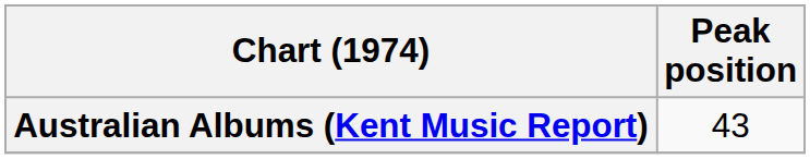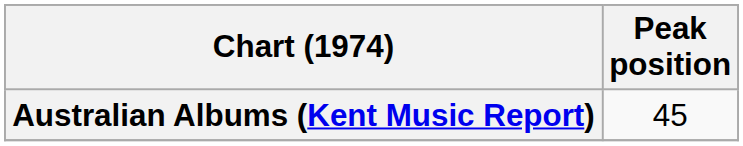Australian Albums (Kent Music Report) | Peak position: 43 -> 45
